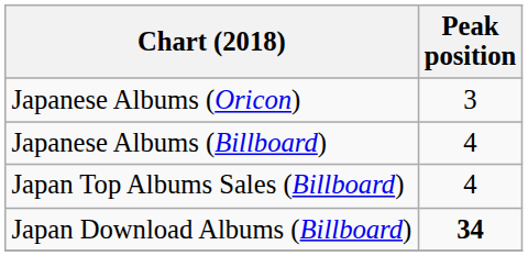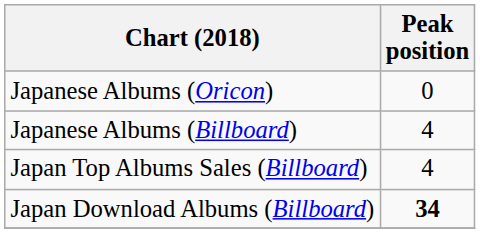Japanese Albums (Oricon) | Peak position: 3 -> 0
